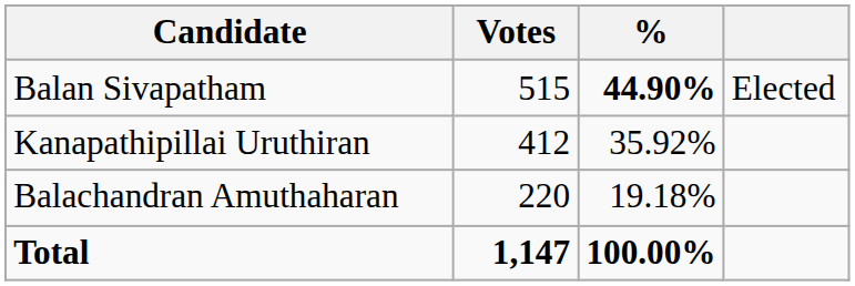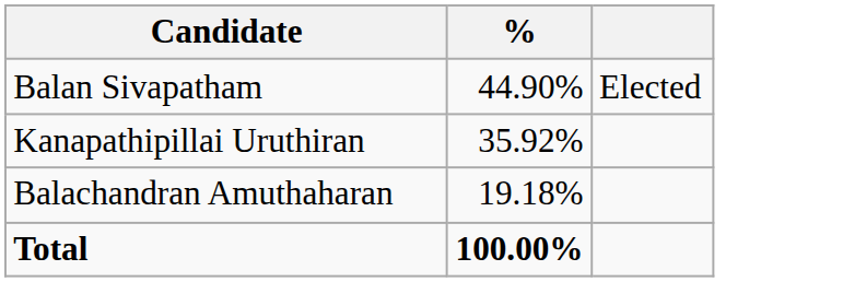- column: Votes | 515 | 412 | 220 | 1,147
Balan Sivapatham | %: bold -> normal
